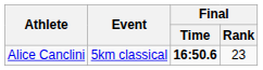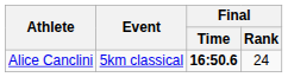Alice Canclini | Final / Rank: 23 -> 24
